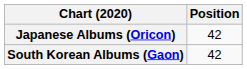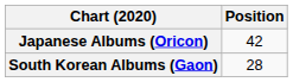South Korean Albums (Gaon) | Position: 42 -> 28
